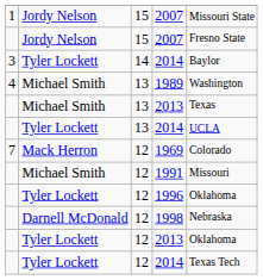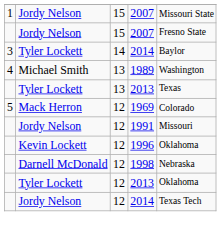13 / 2013 | column 2: Michael Smith -> Tyler Lockett
- row: Tyler Lockett | 13 | 2014 | UCLA
1969 | column 1: 7 -> 5
1991 | column 2: Michael Smith -> Jordy Nelson
1996 | column 2: Tyler Lockett -> Kevin Lockett
12 / 2014 | column 2: Tyler Lockett -> Jordy Nelson
